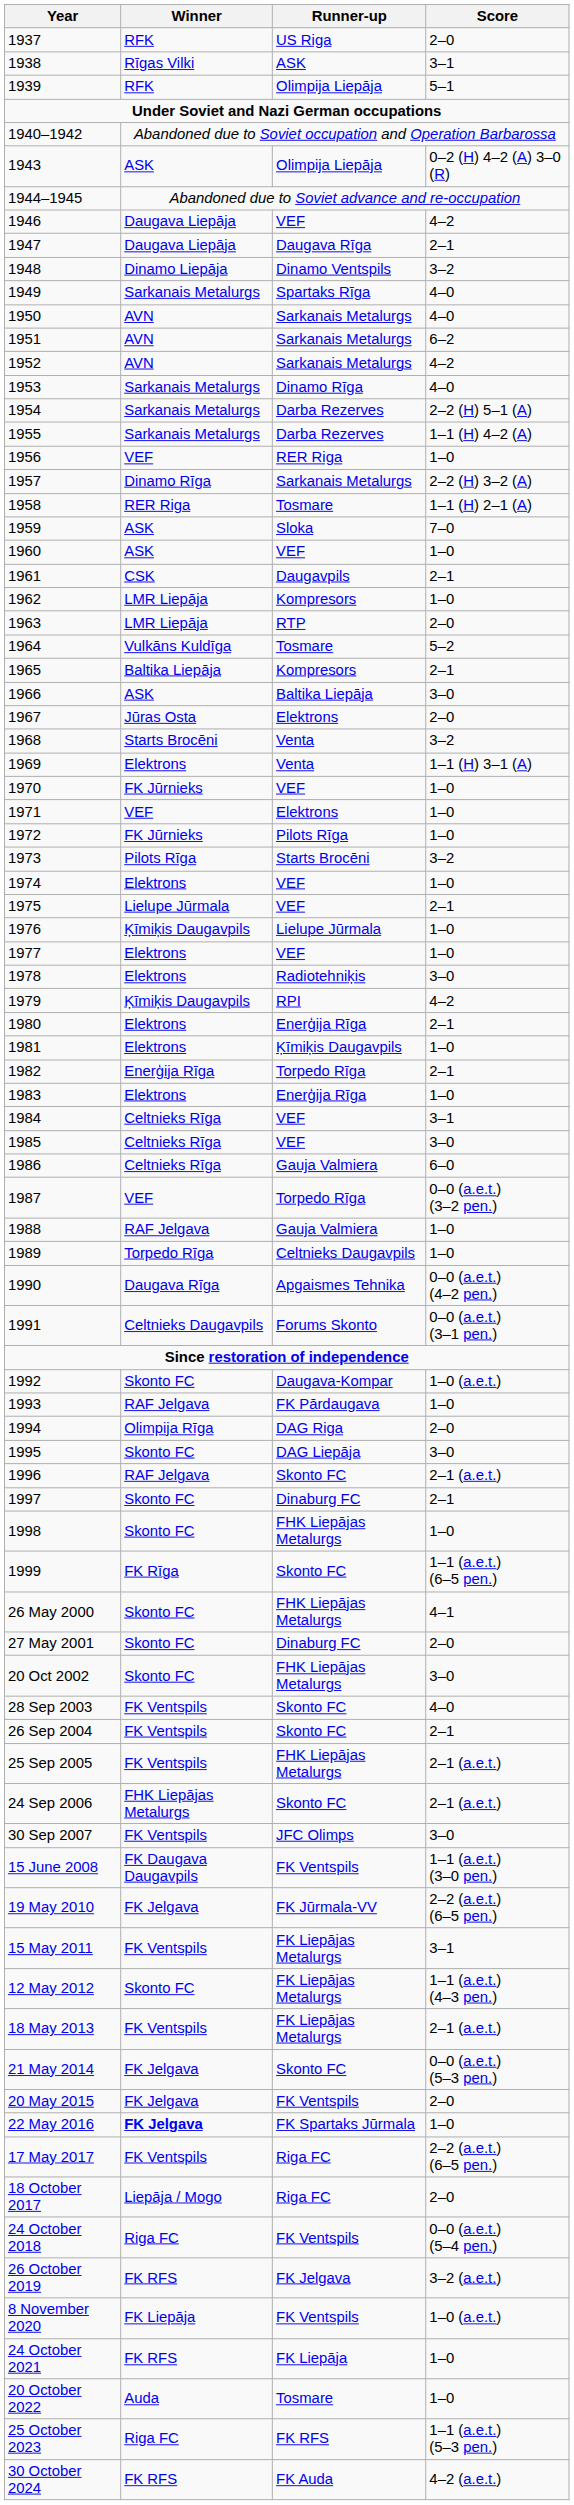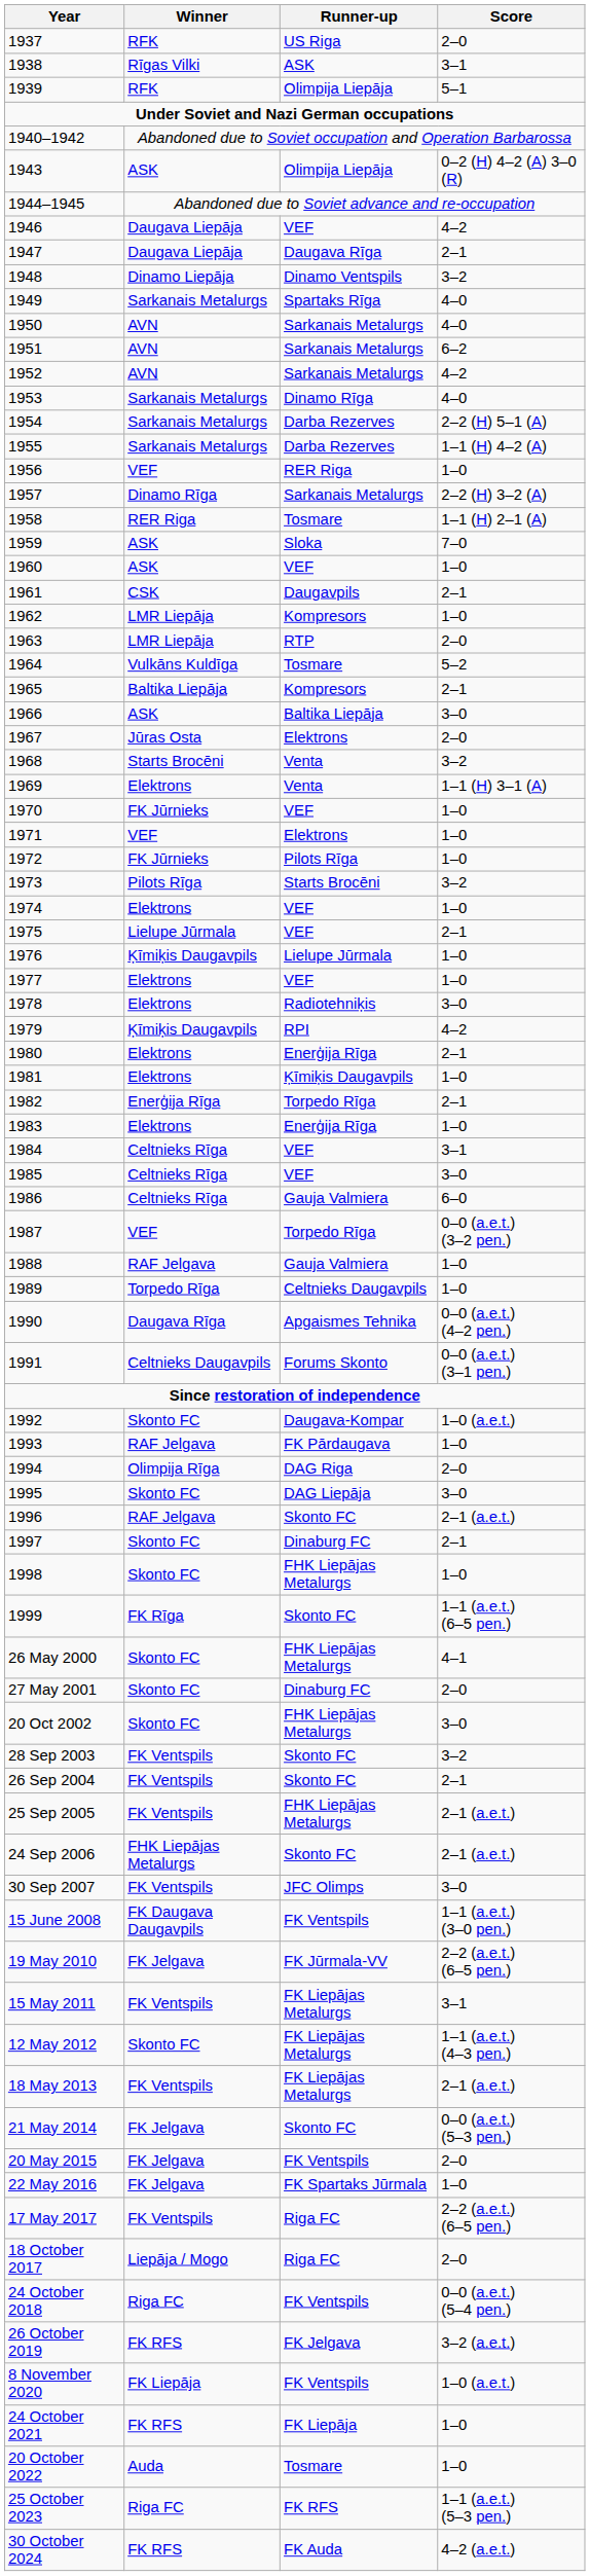28 Sep 2003 | Score: 4–0 -> 3–2
22 May 2016 | Winner: bold -> normal
